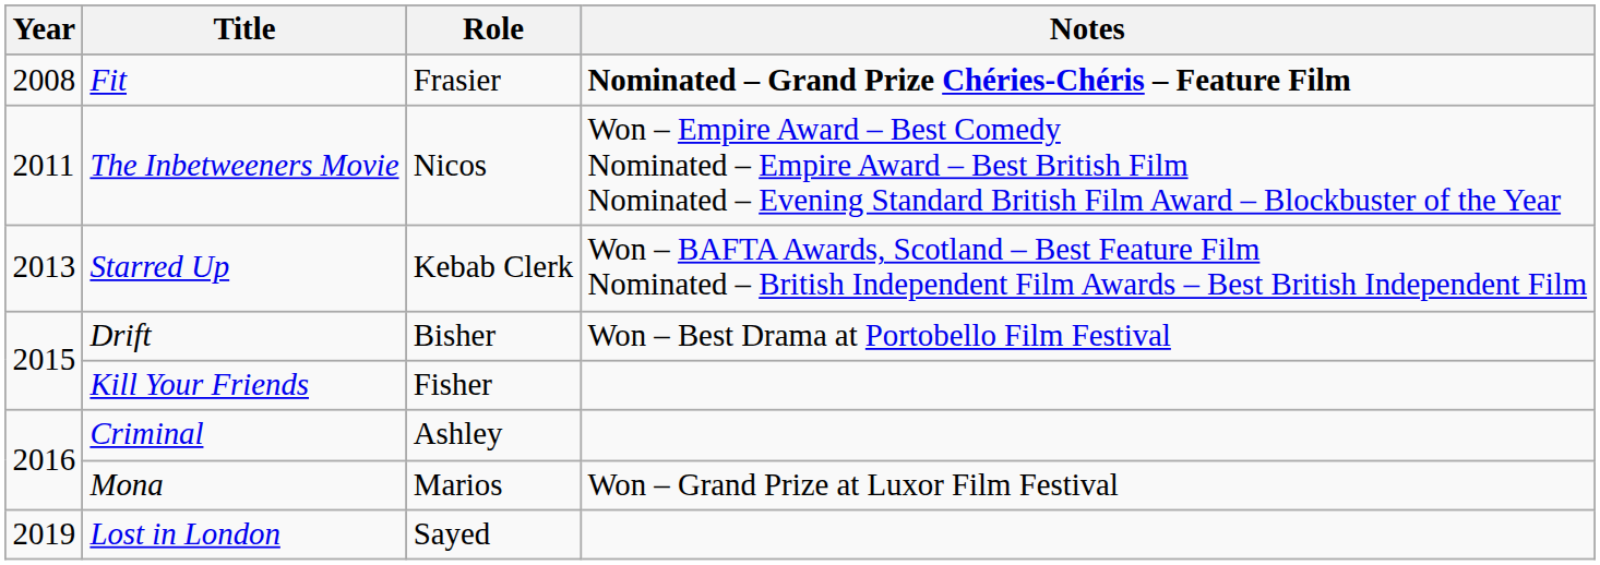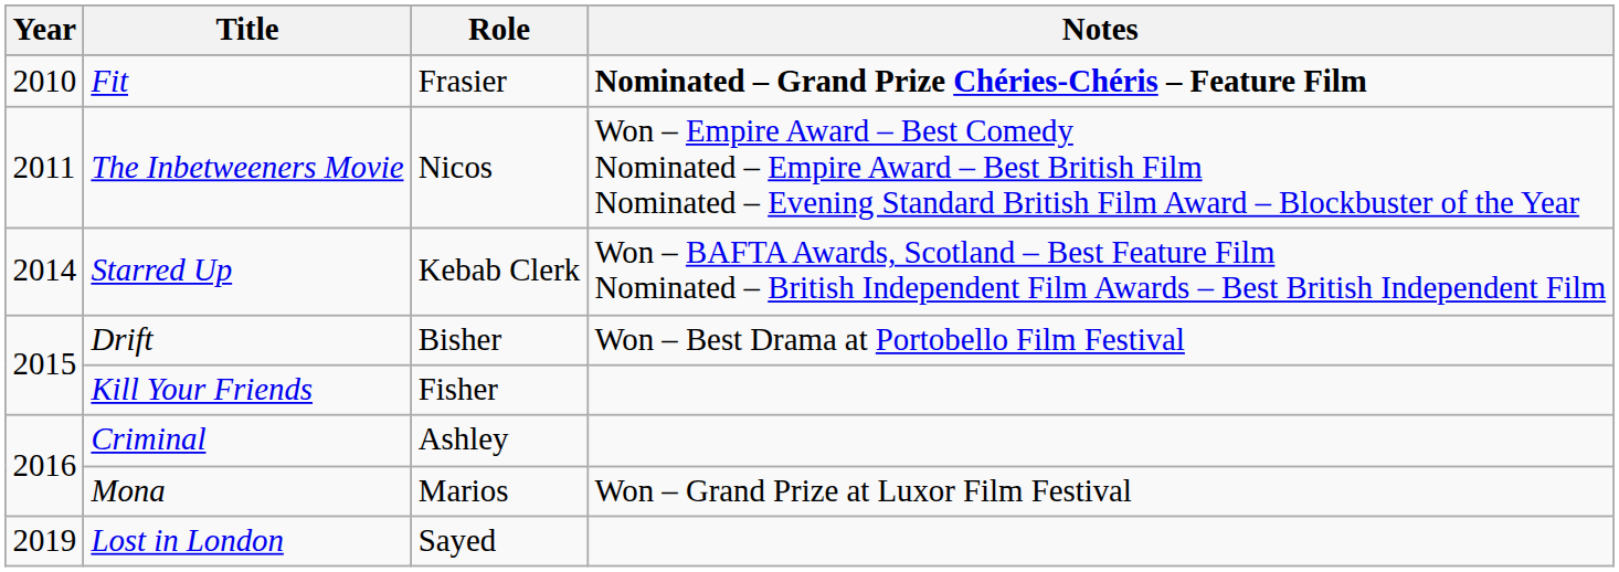Fit | Year: 2008 -> 2010
Starred Up | Year: 2013 -> 2014
